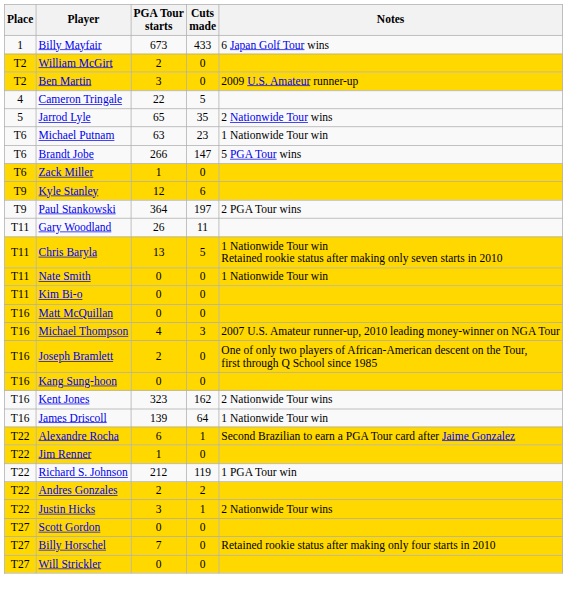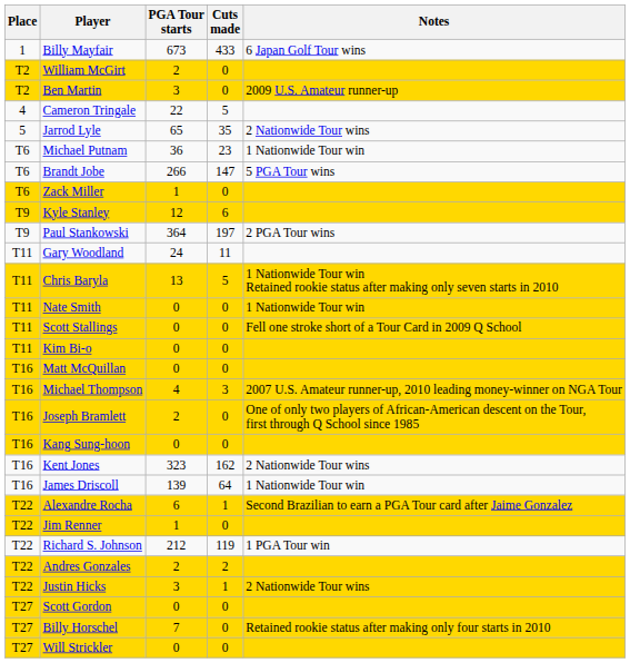Michael Putnam | PGA Tour starts: 63 -> 36
Gary Woodland | PGA Tour starts: 26 -> 24
+ row: T11 | Scott Stallings | 0 | 0 | Fell one stroke short of a Tour Card in 2009 Q School
